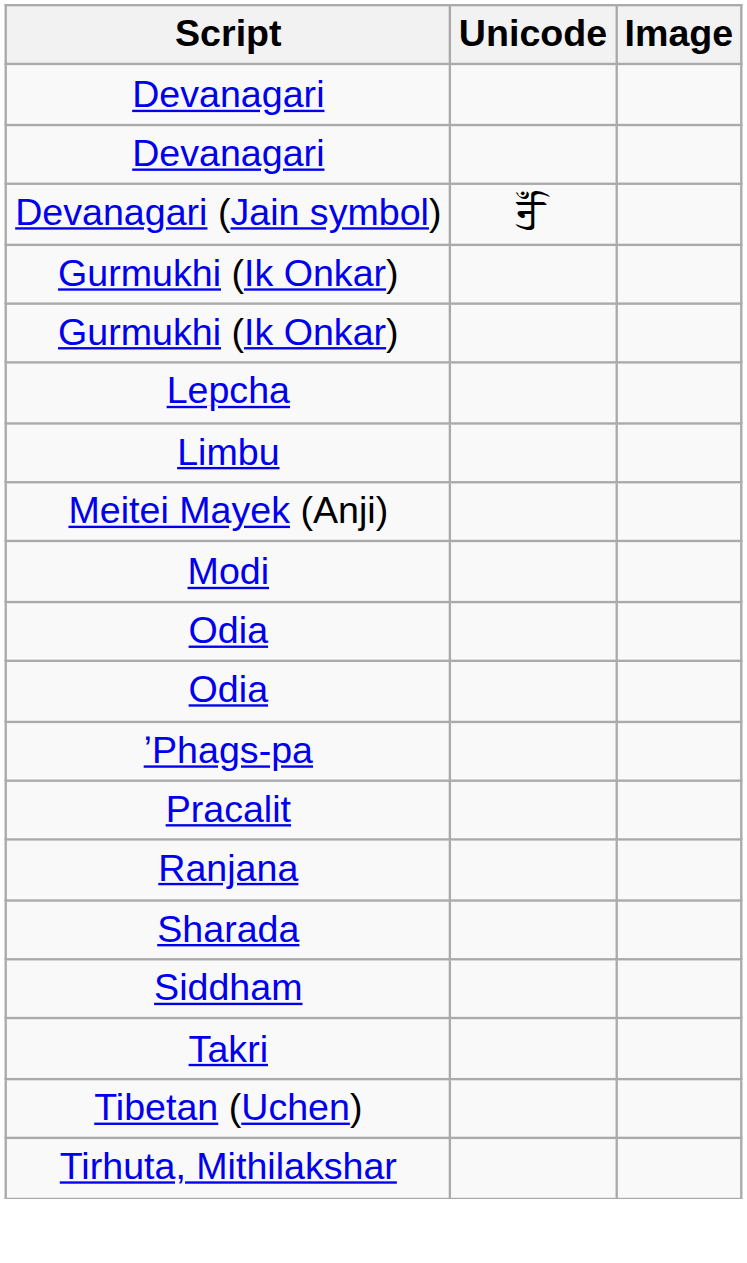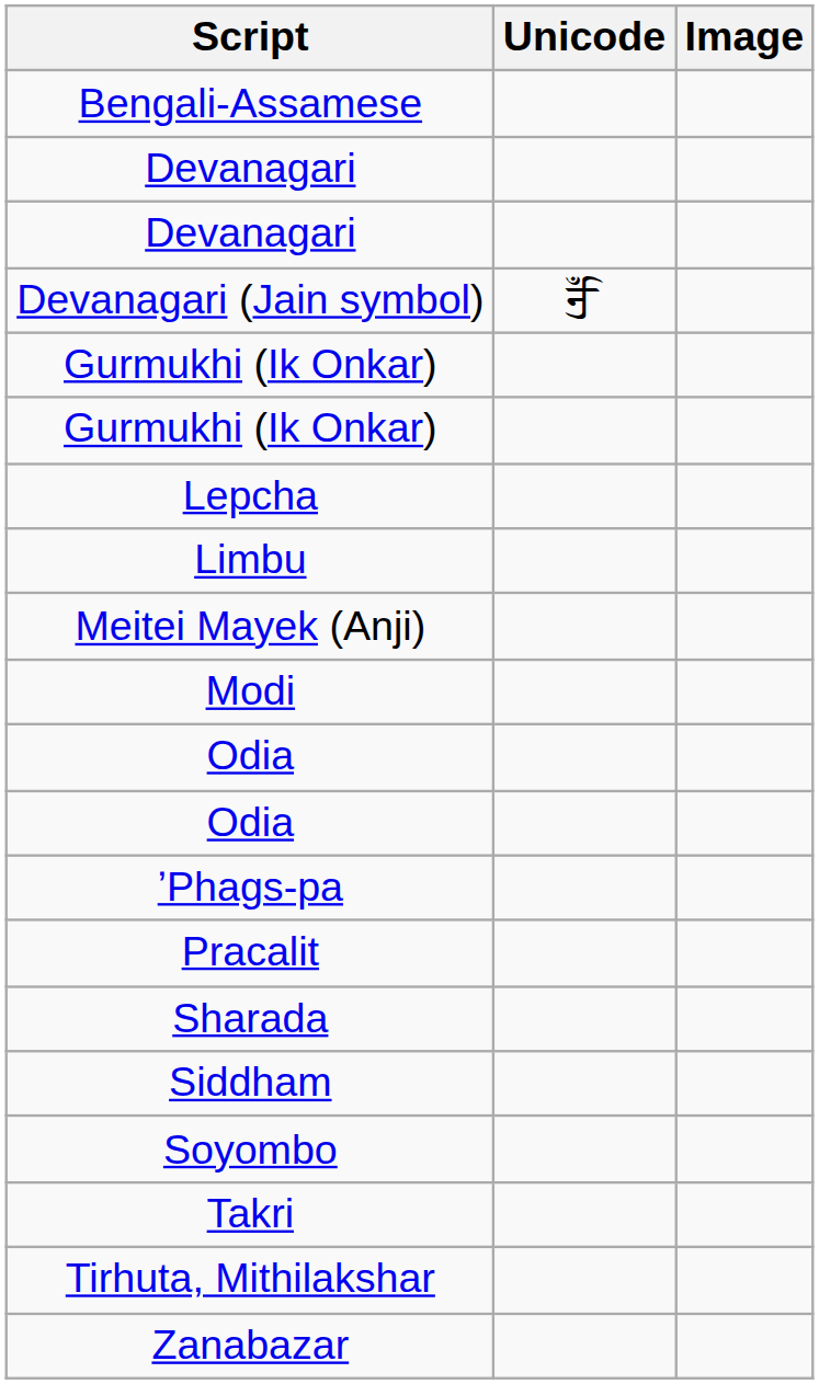+ row: Bengali-Assamese
- row: Ranjana
+ row: Soyombo
- row: Tibetan (Uchen)
+ row: Zanabazar
